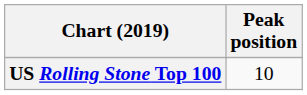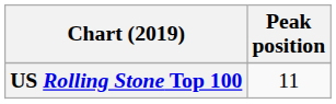US Rolling Stone Top 100 | Peak position: 10 -> 11
